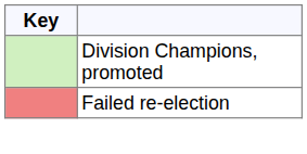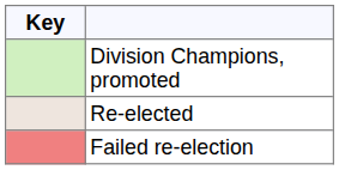+ row: Re-elected
